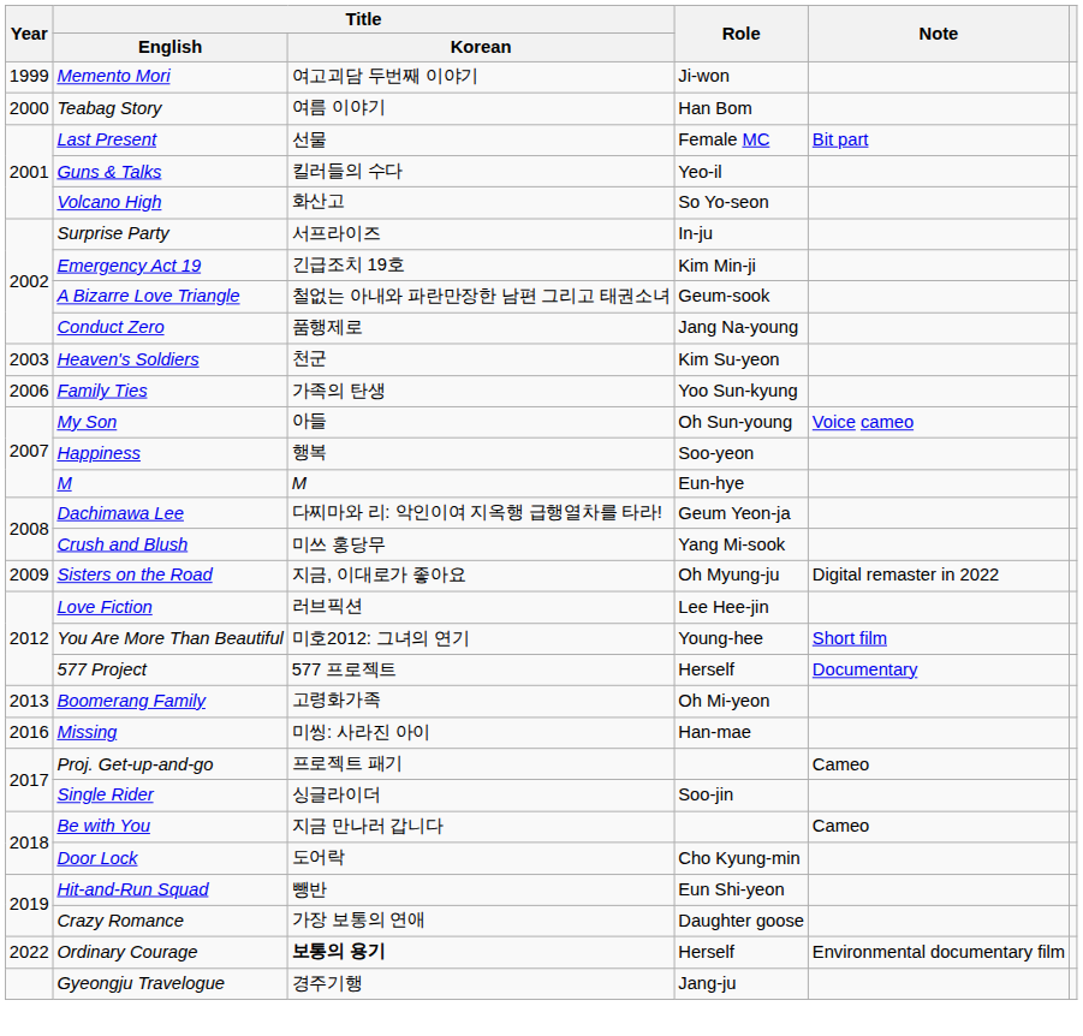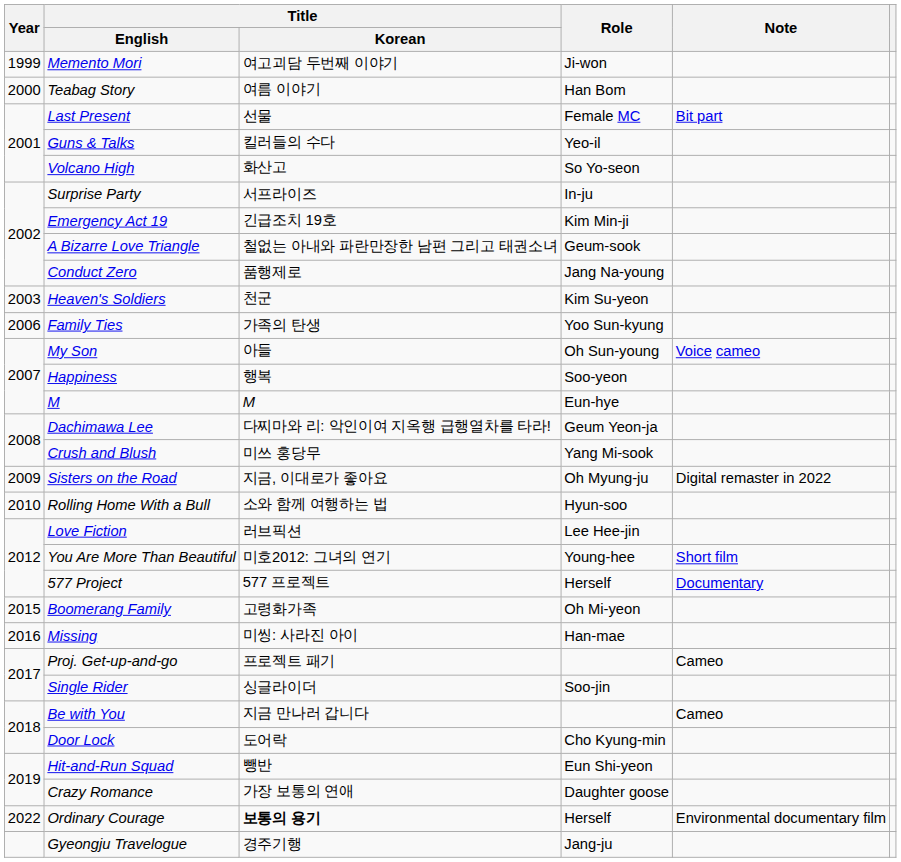+ row: 2010 | Rolling Home With a Bull | 소와 함께 여행하는 법 | Hyun-soo
Boomerang Family | Year: 2013 -> 2015
